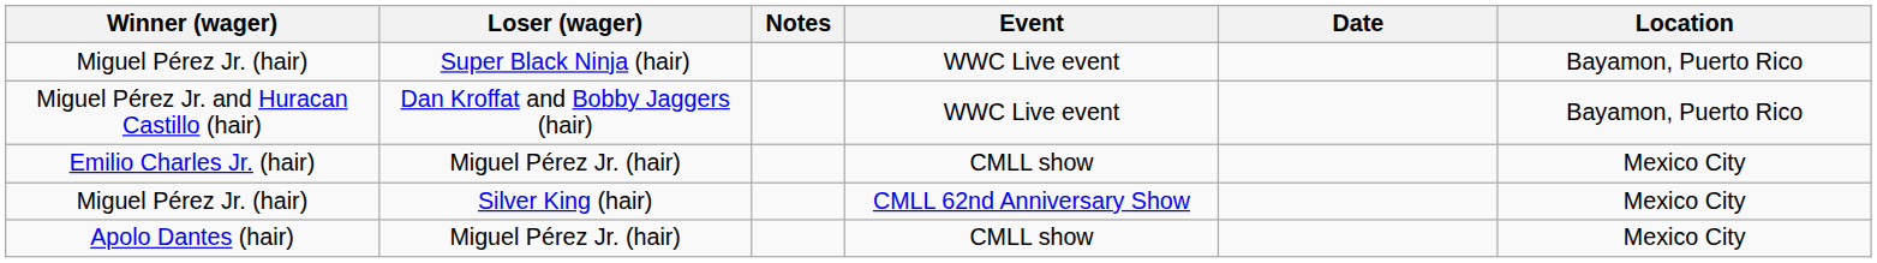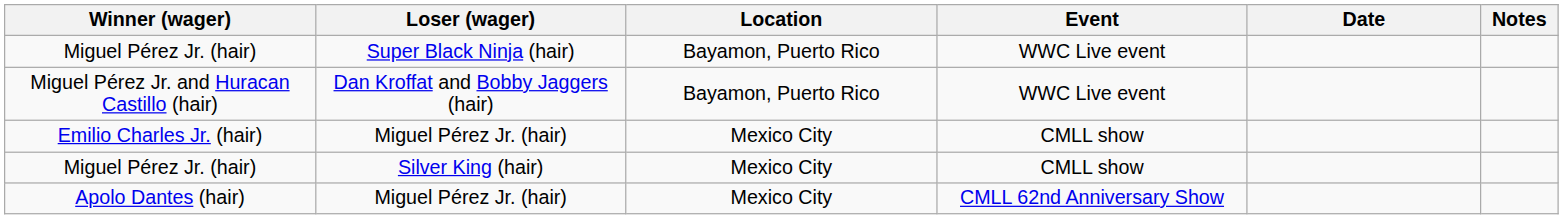columns swapped: Location <-> Notes
Miguel Pérez Jr. (hair) / Silver King (hair) | Event: CMLL 62nd Anniversary Show -> CMLL show
Apolo Dantes (hair) | Event: CMLL show -> CMLL 62nd Anniversary Show
